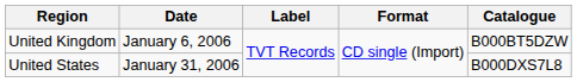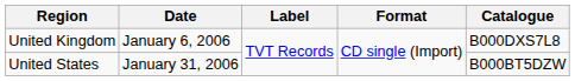United Kingdom | Catalogue: B000BT5DZW -> B000DXS7L8
United States | Catalogue: B000DXS7L8 -> B000BT5DZW
